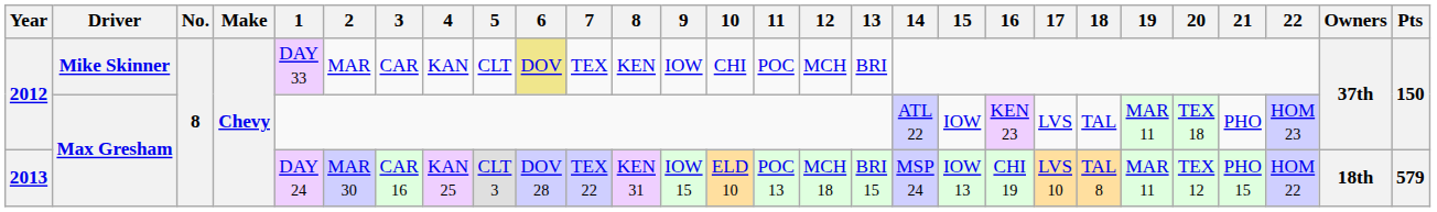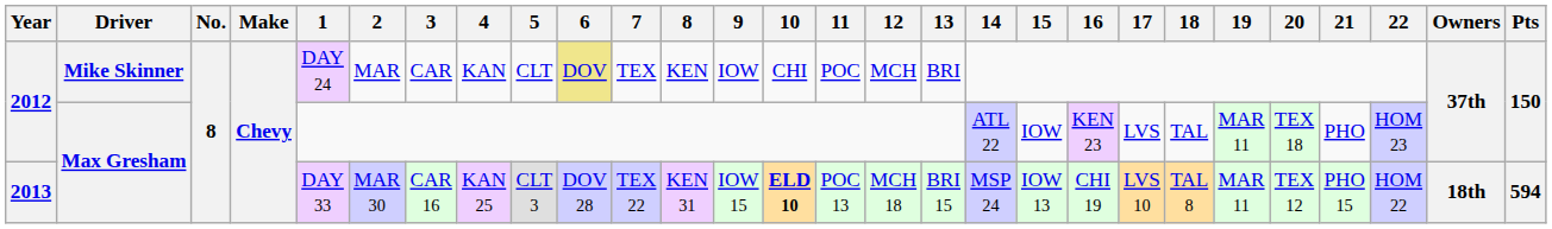2012 / Mike Skinner | 1: DAY 33 -> DAY 24
2013 | 1: DAY 24 -> DAY 33
2013 | 10: normal -> bold
2013 | Pts: 579 -> 594
